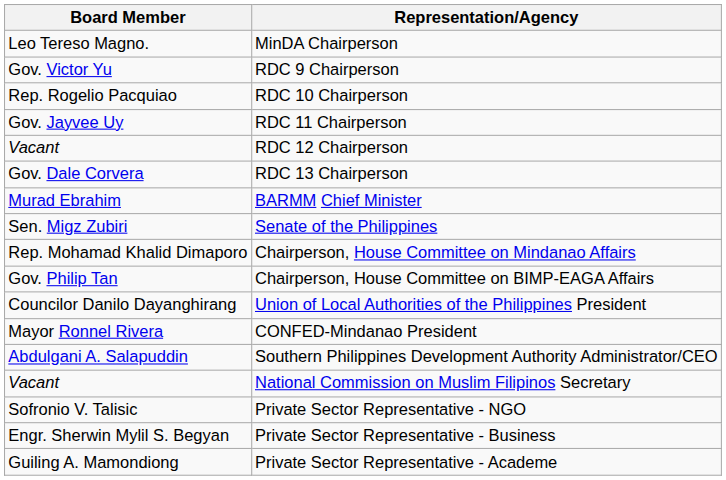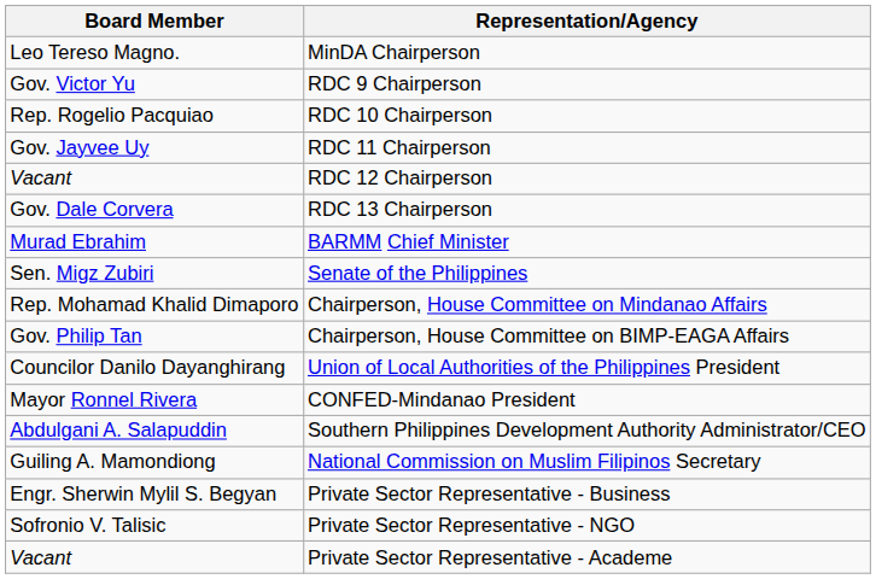National Commission on Muslim Filipinos Secretary | Board Member: Vacant -> Guiling A. Mamondiong
rows swapped: Private Sector Representative - Business <-> Private Sector Representative - NGO
Private Sector Representative - Academe | Board Member: Guiling A. Mamondiong -> Vacant
